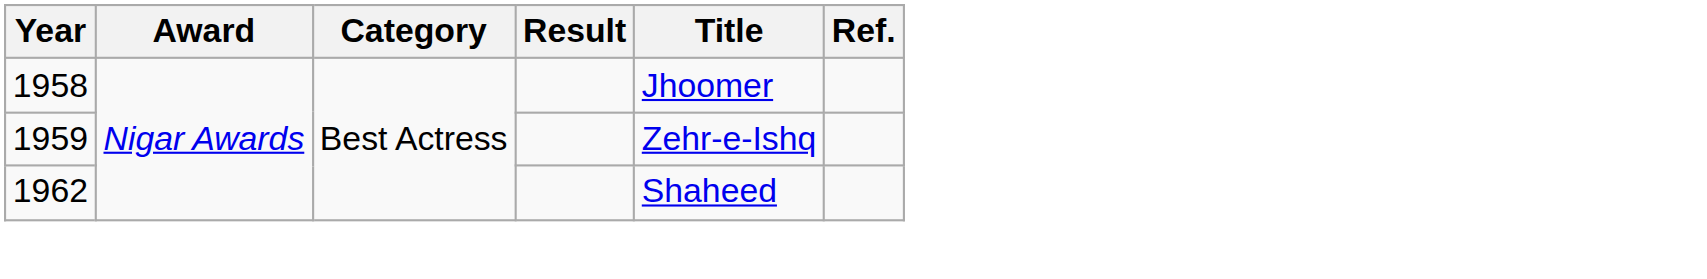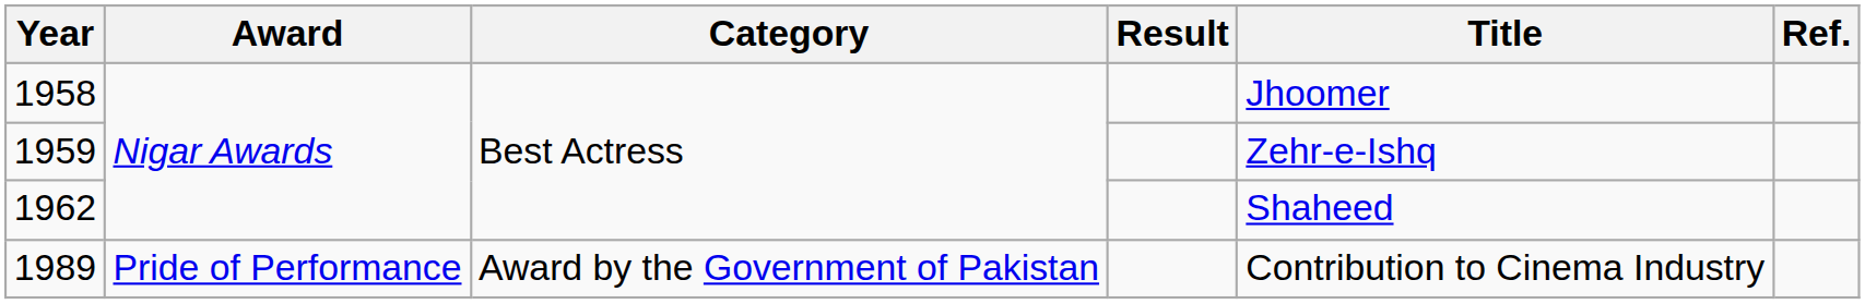+ row: 1989 | Pride of Performance | Award by the Government of Pakistan | Contribution to Cinema Industry
